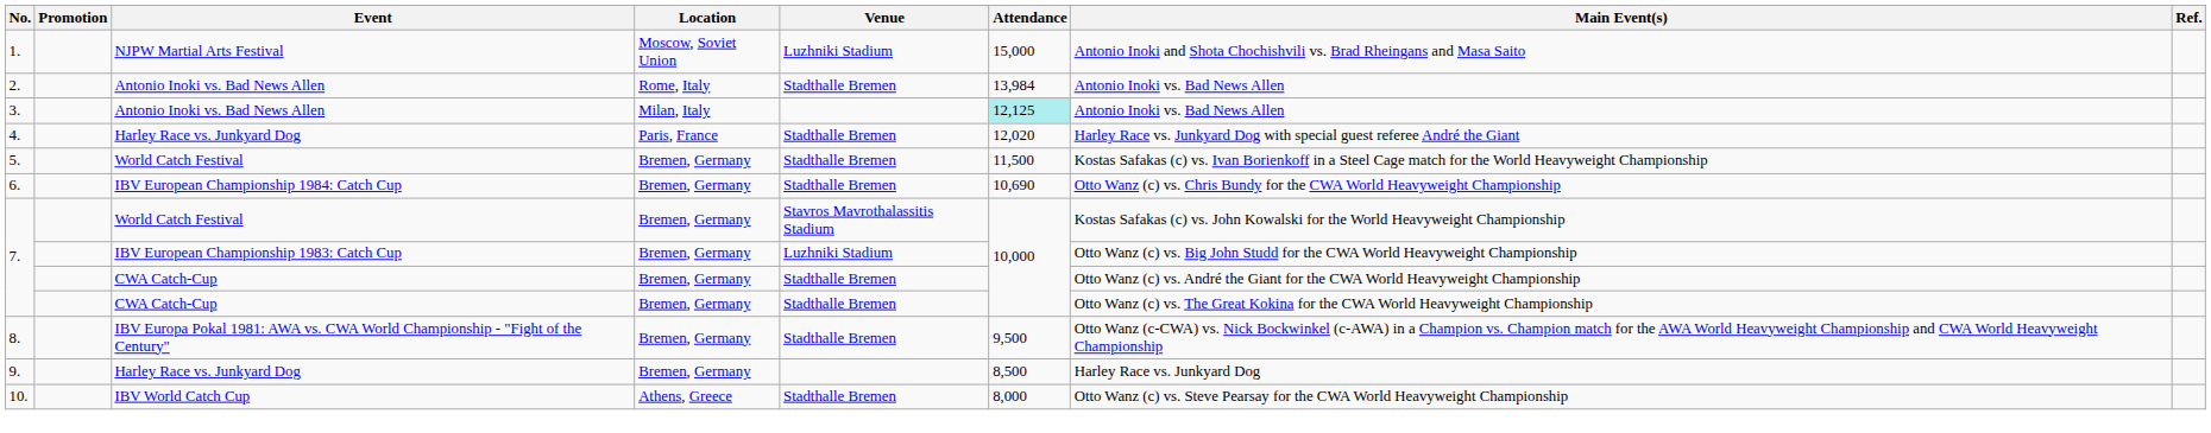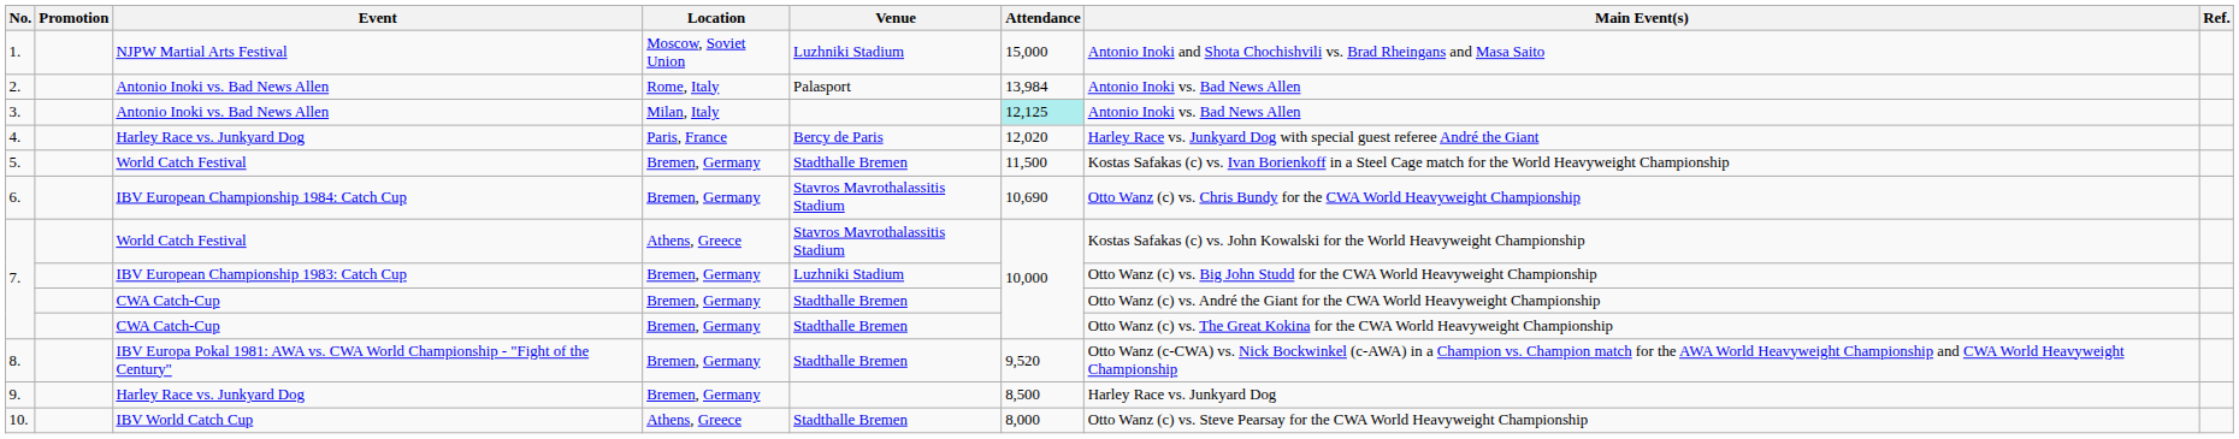2. | Venue: Stadthalle Bremen -> Palasport
4. | Venue: Stadthalle Bremen -> Bercy de Paris
6. | Venue: Stadthalle Bremen -> Stavros Mavrothalassitis Stadium
7. / World Catch Festival | Location: Bremen, Germany -> Athens, Greece
8. | Attendance: 9,500 -> 9,520
